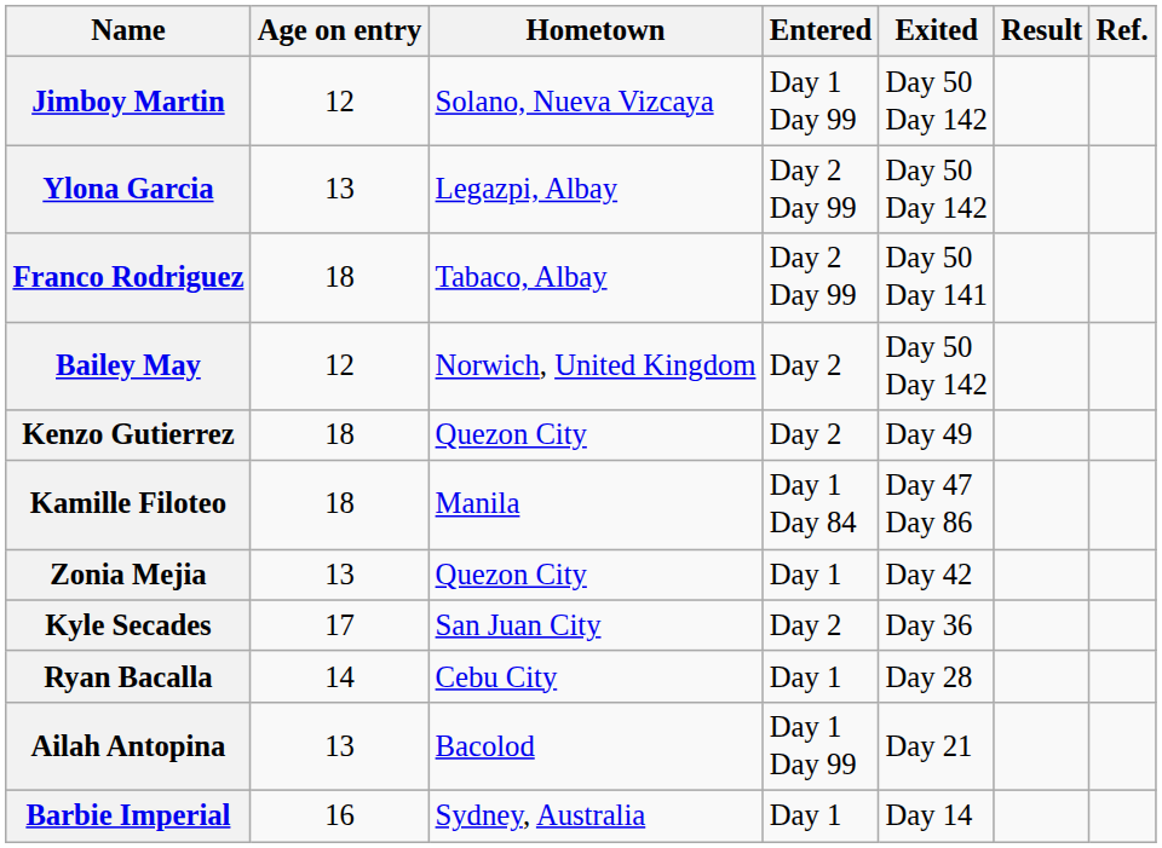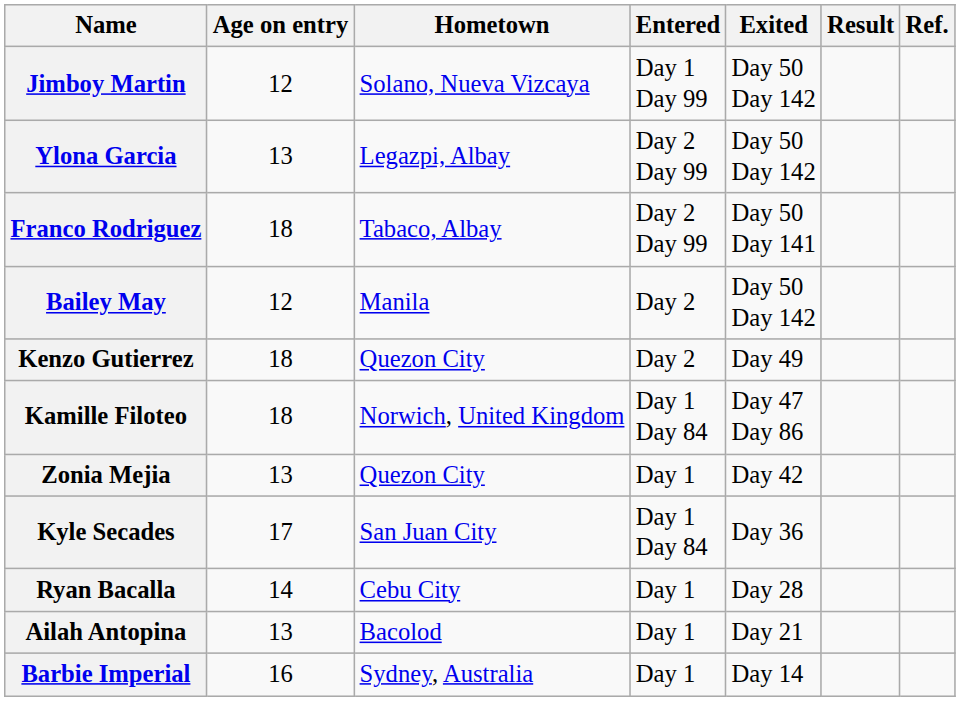Bailey May | Hometown: Norwich, United Kingdom -> Manila
Kamille Filoteo | Hometown: Manila -> Norwich, United Kingdom
Kyle Secades | Entered: Day 2 -> Day 1 Day 84
Ailah Antopina | Entered: Day 1 Day 99 -> Day 1
